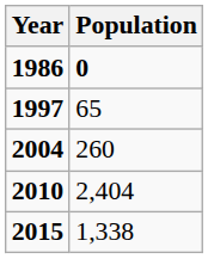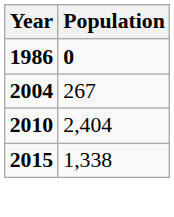- row: 1997 | 65
2004 | Population: 260 -> 267
